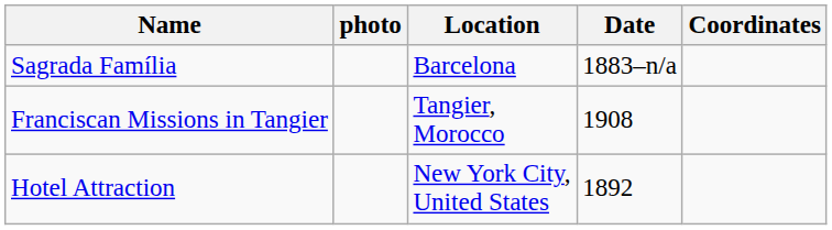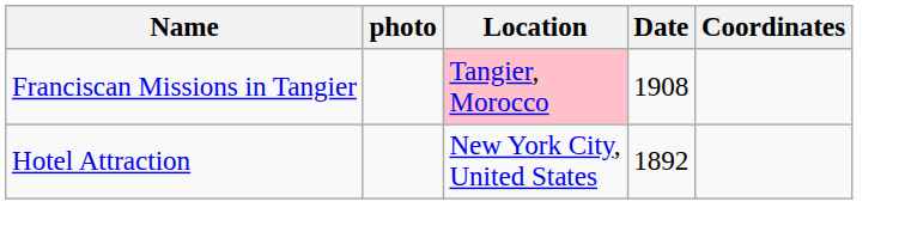- row: Sagrada Família | Barcelona | 1883–n/a
Franciscan Missions in Tangier | Location: no background -> pink background
